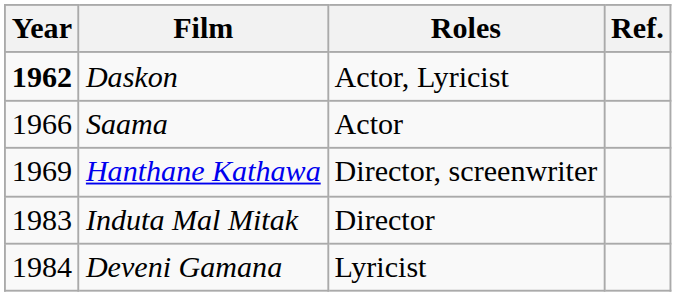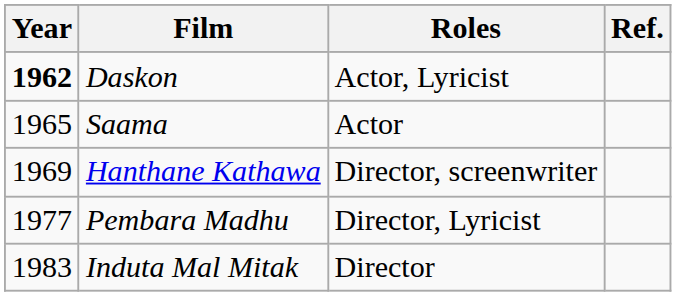Saama | Year: 1966 -> 1965
+ row: 1977 | Pembara Madhu | Director, Lyricist
- row: 1984 | Deveni Gamana | Lyricist
